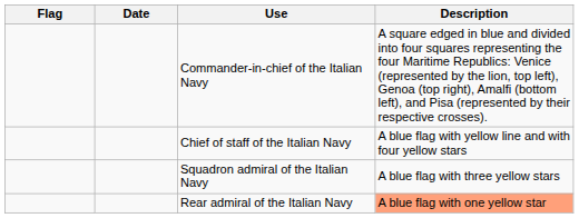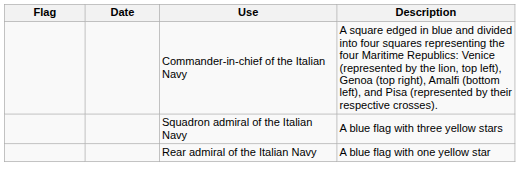- row: Chief of staff of the Italian Navy | A blue flag with yellow line and with four yellow stars
Rear admiral of the Italian Navy | Description: lightsalmon background -> no background
